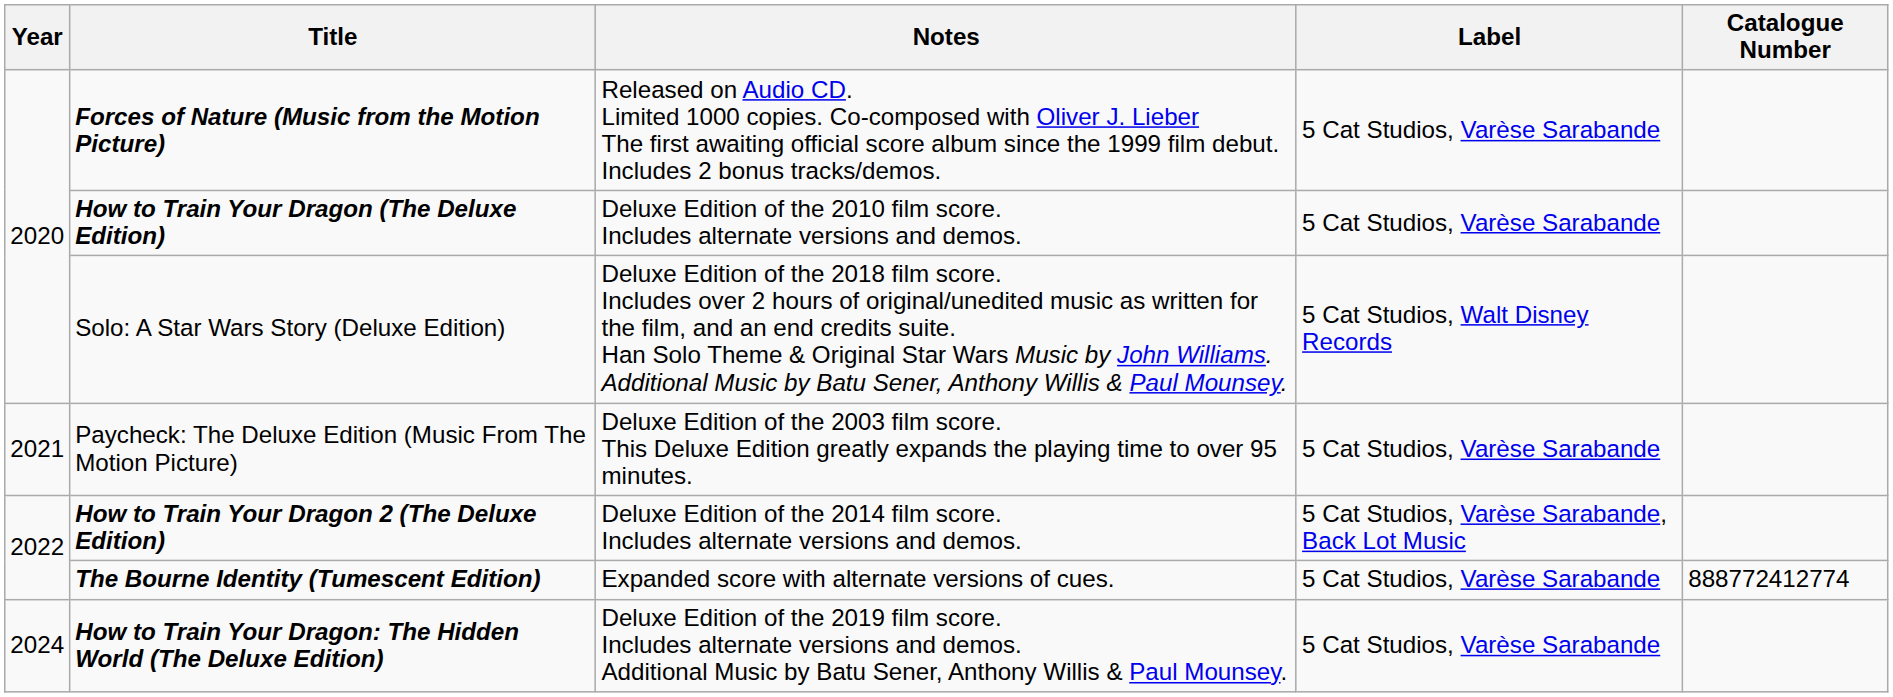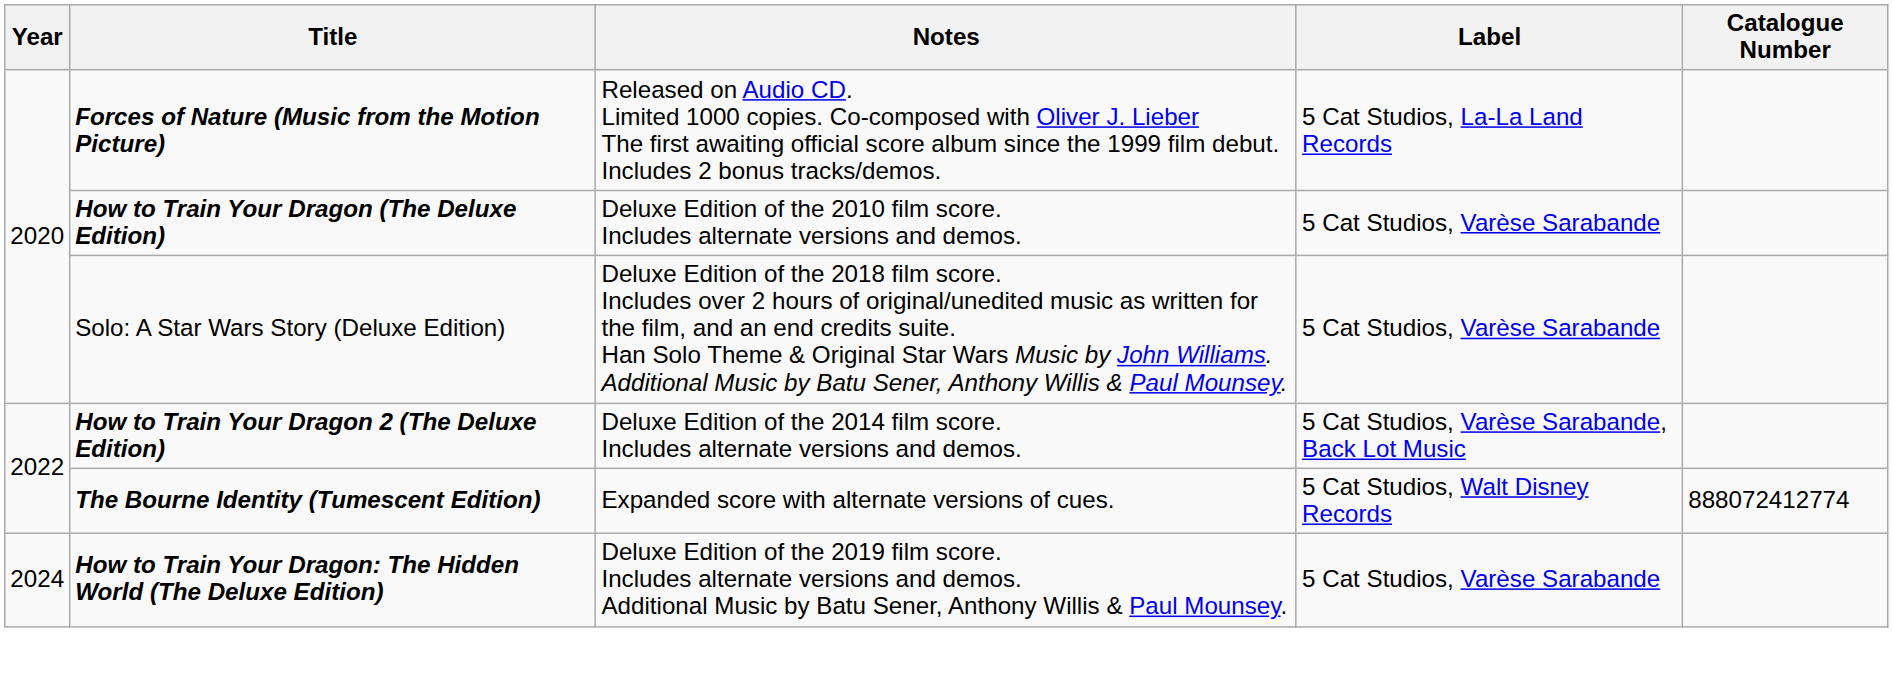Forces of Nature (Music from the Motion Picture) | Label: 5 Cat Studios, Varèse Sarabande -> 5 Cat Studios, La-La Land Records
Solo: A Star Wars Story (Deluxe Edition) | Label: 5 Cat Studios, Walt Disney Records -> 5 Cat Studios, Varèse Sarabande
- row: 2021 | Paycheck: The Deluxe Edition (Music From The Motion Picture) | Deluxe Edition of the 2003 film score. This Deluxe Edition greatly expands the playing time to over 95 minutes. | 5 Cat Studios, Varèse Sarabande
The Bourne Identity (Tumescent Edition) | Label: 5 Cat Studios, Varèse Sarabande -> 5 Cat Studios, Walt Disney Records
The Bourne Identity (Tumescent Edition) | Catalogue Number: 888772412774 -> 888072412774
